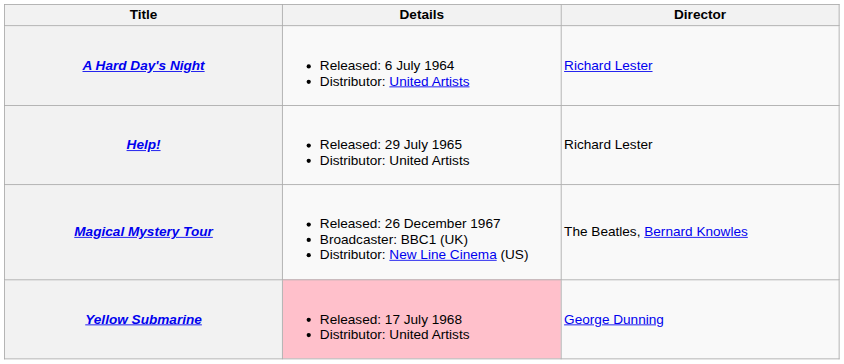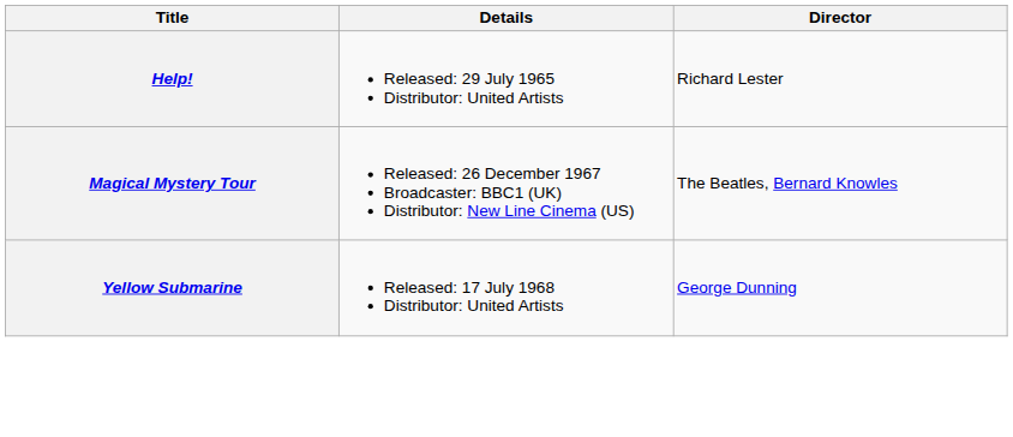- row: A Hard Day's Night | Released: 6 July 1964 Distributor: United Artists | Richard Lester
Yellow Submarine | Details: pink background -> no background
